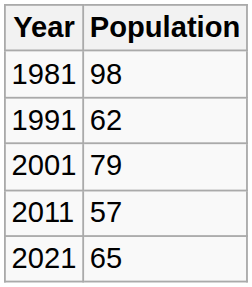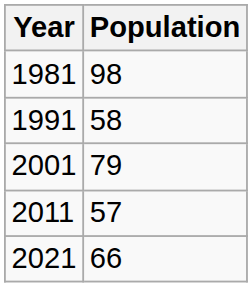1991 | Population: 62 -> 58
2021 | Population: 65 -> 66
